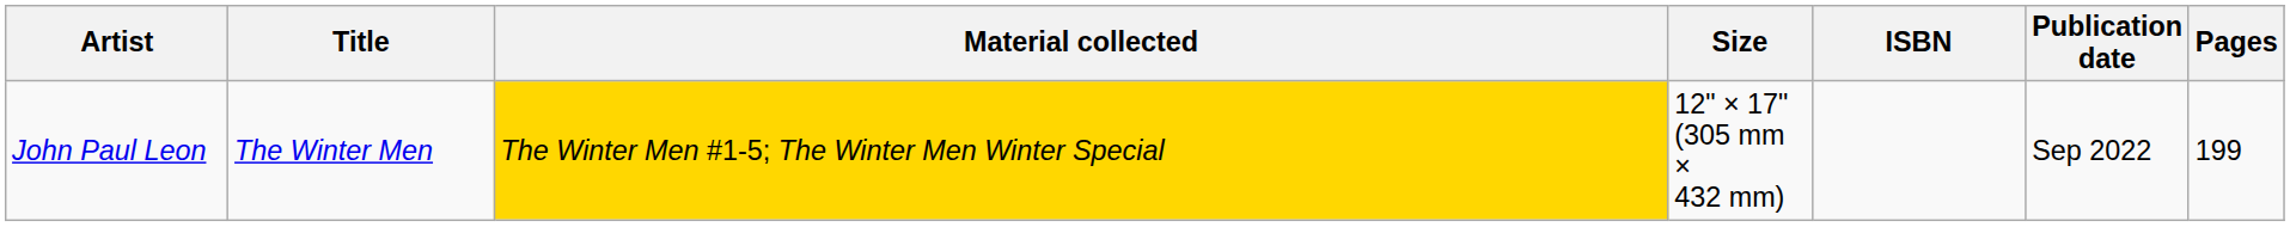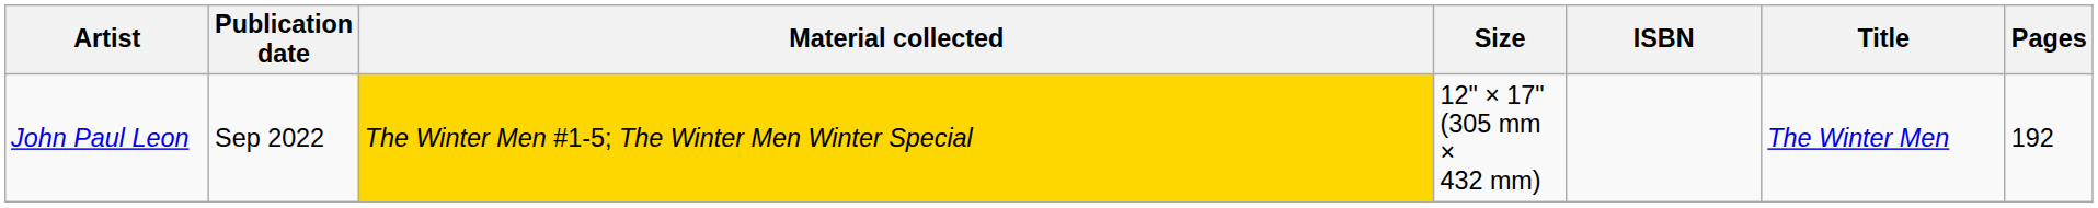columns swapped: Title <-> Publication date
John Paul Leon | Pages: 199 -> 192
